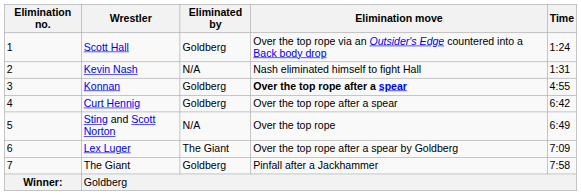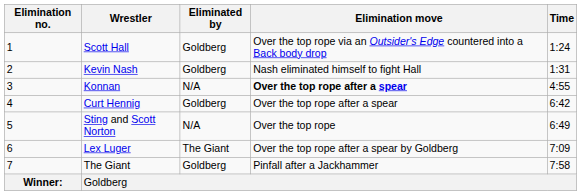Kevin Nash | Eliminated by: N/A -> Goldberg
Konnan | Eliminated by: Goldberg -> N/A
